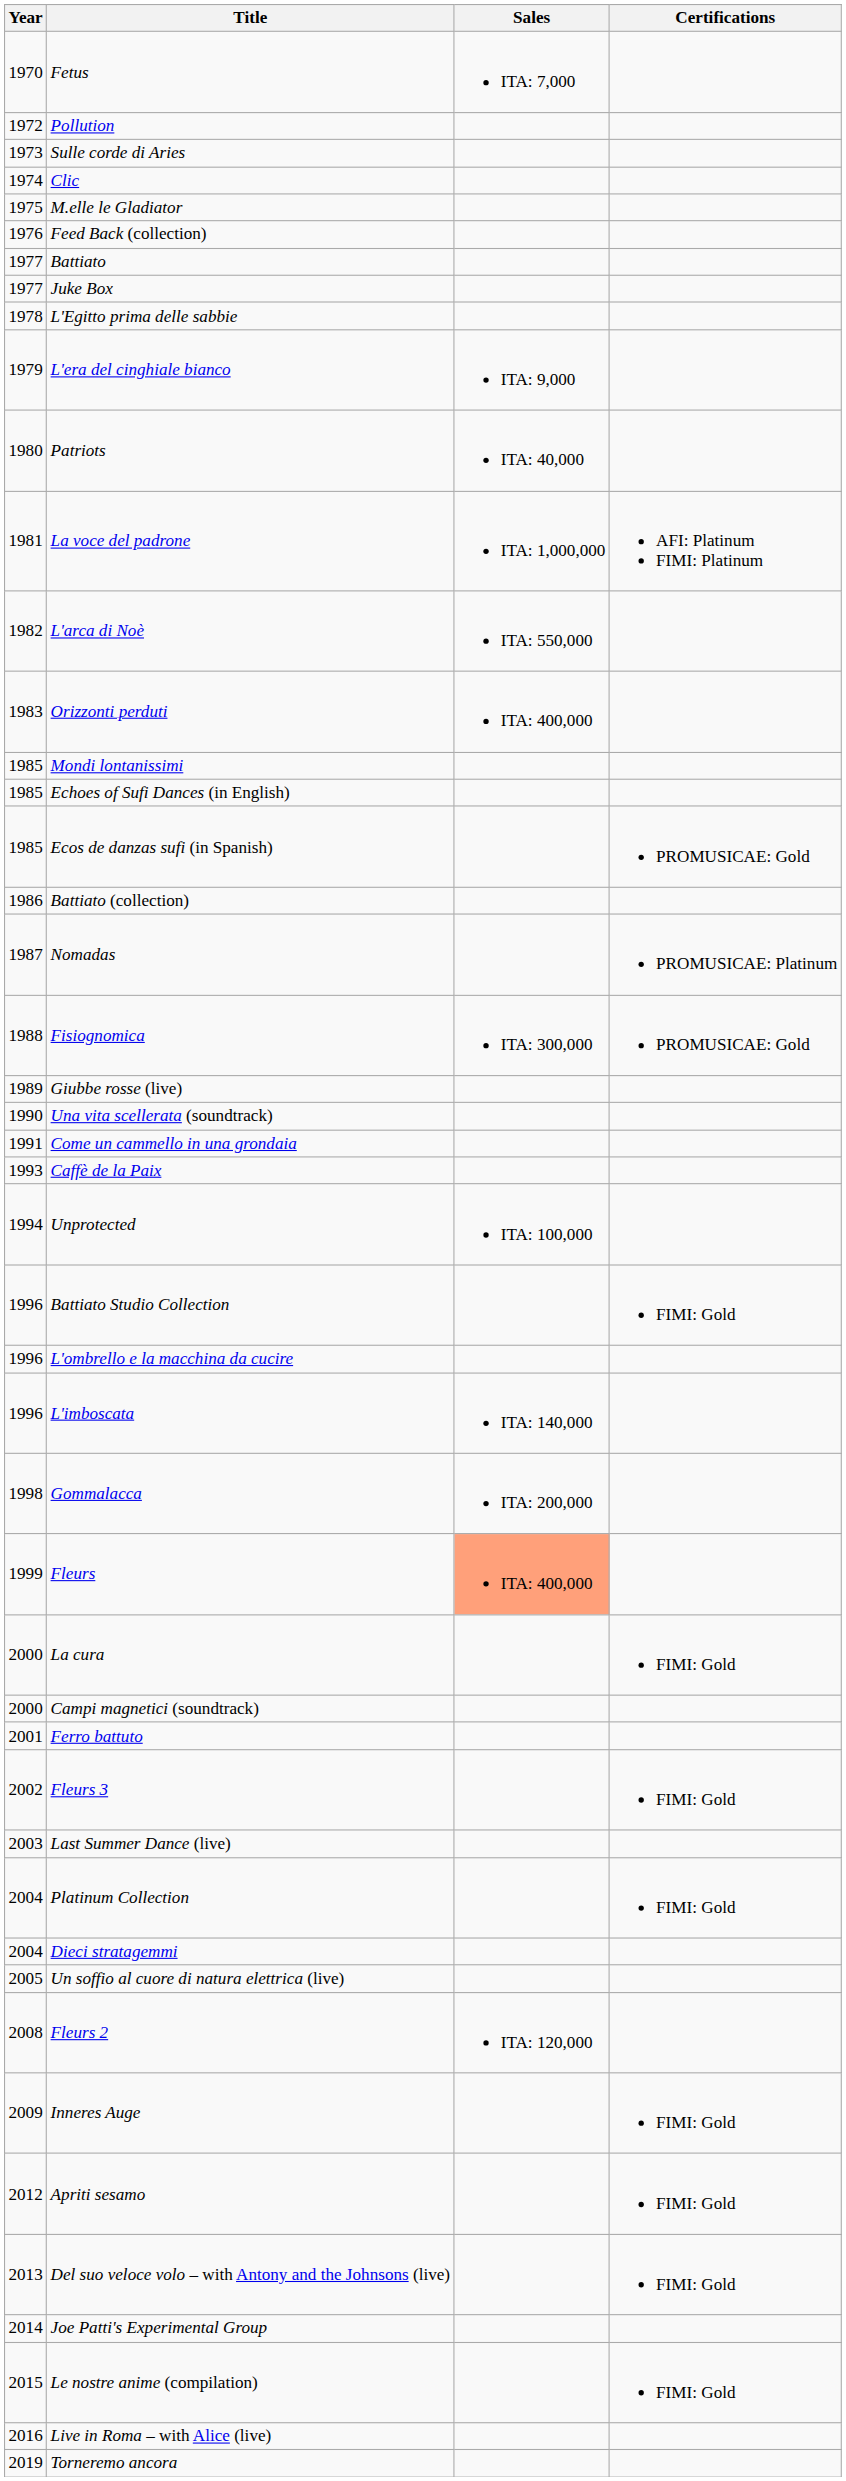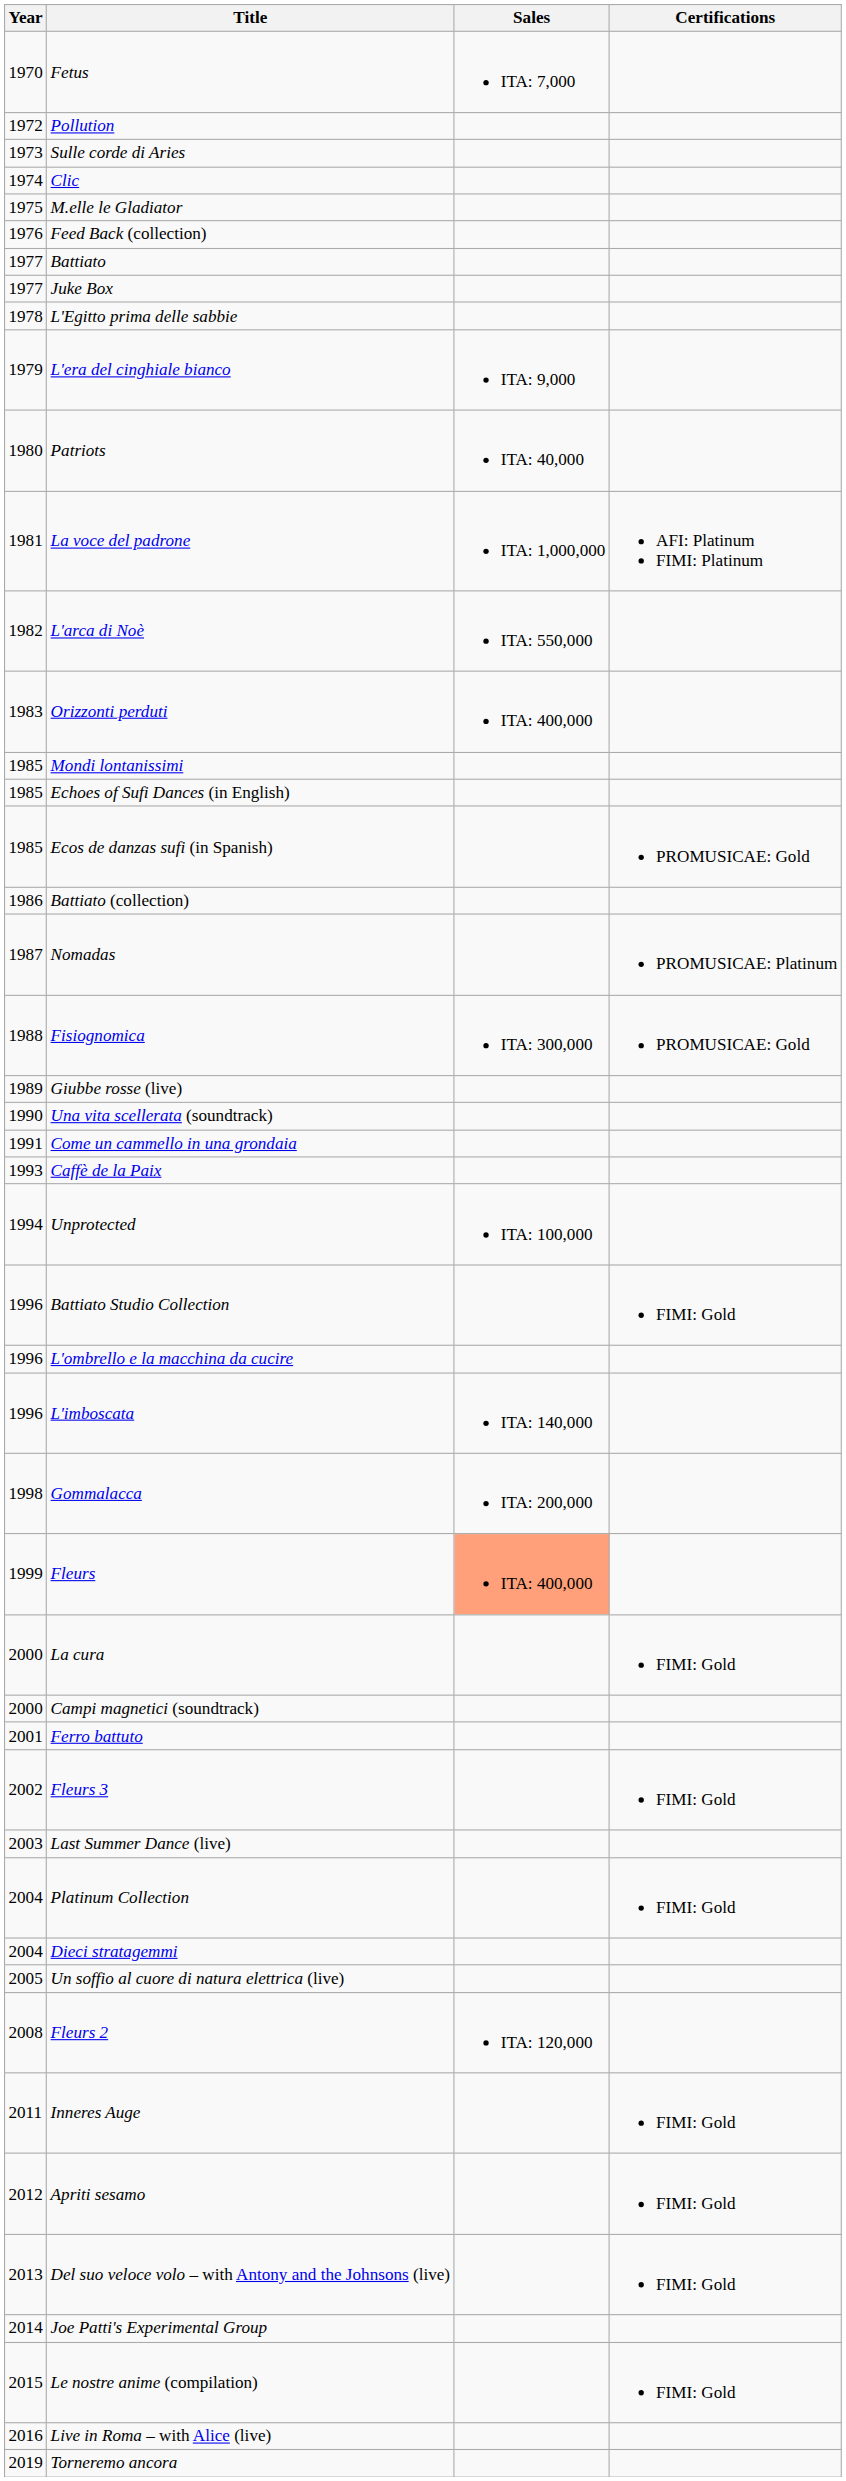Inneres Auge | Year: 2009 -> 2011
